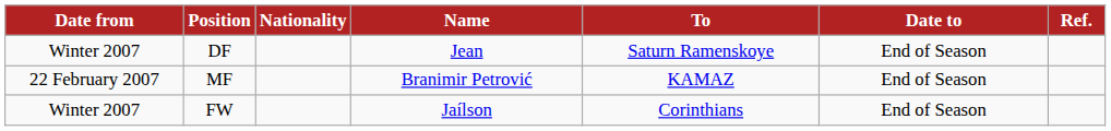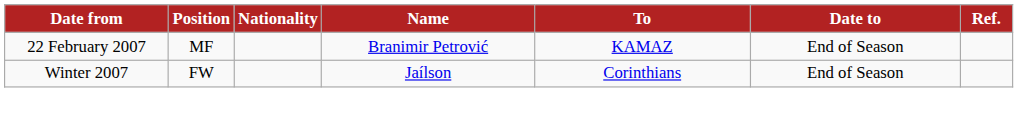- row: Winter 2007 | DF | Jean | Saturn Ramenskoye | End of Season
